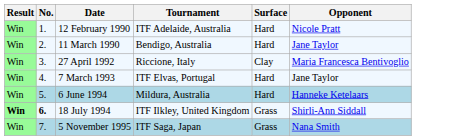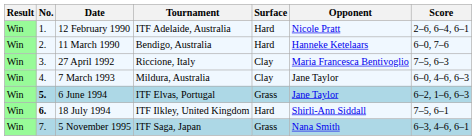+ column: Score | 2–6, 6–4, 6–1 | 6–0, 7–6 | 7–5, 6–3 | 6–0, 4–6, 6–3 | 6–2, 1–6, 6–3 | 7–5, 6–1 | 6–3, 4–6, 6–1
11 March 1990 | Opponent: Jane Taylor -> Hanneke Ketelaars
7 March 1993 | Tournament: ITF Elvas, Portugal -> Mildura, Australia
7 March 1993 | Surface: Hard -> Clay
6 June 1994 | No.: normal -> bold
6 June 1994 | Tournament: Mildura, Australia -> ITF Elvas, Portugal
6 June 1994 | Surface: Hard -> Grass
6 June 1994 | Opponent: Hanneke Ketelaars -> Jane Taylor
18 July 1994 | Result: bold -> normal
18 July 1994 | Surface: Grass -> Hard
